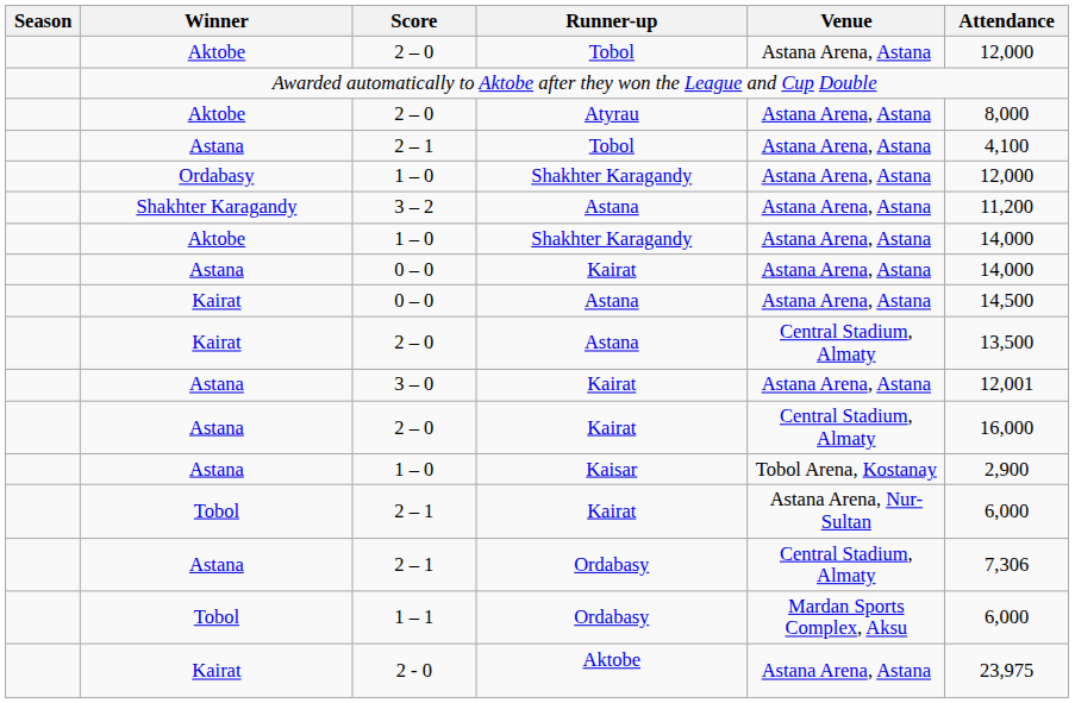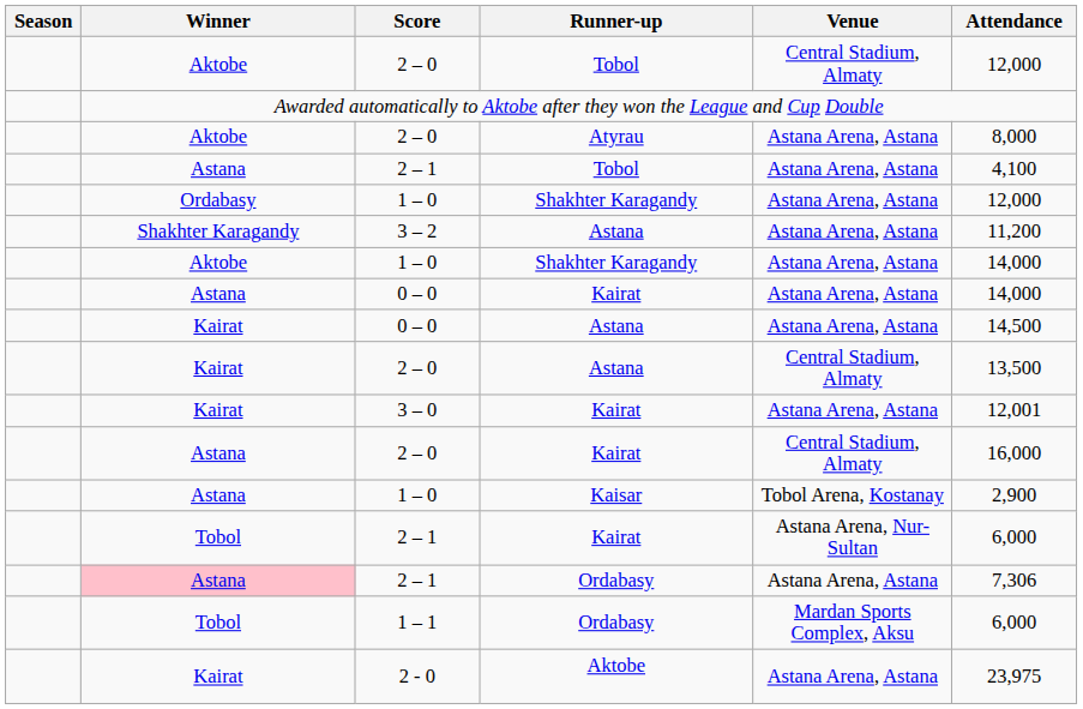2 – 0 / Tobol | Venue: Astana Arena, Astana -> Central Stadium, Almaty
3 – 0 | Winner: Astana -> Kairat
2 – 1 / Ordabasy | Winner: no background -> pink background
2 – 1 / Ordabasy | Venue: Central Stadium, Almaty -> Astana Arena, Astana
